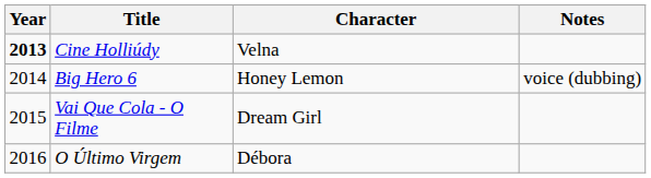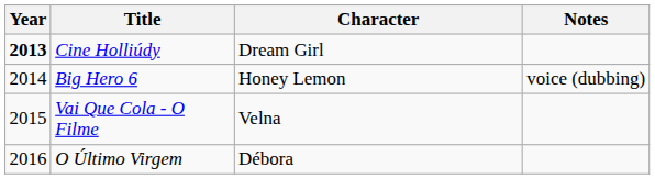Cine Holliúdy | Character: Velna -> Dream Girl
Vai Que Cola - O Filme | Character: Dream Girl -> Velna
